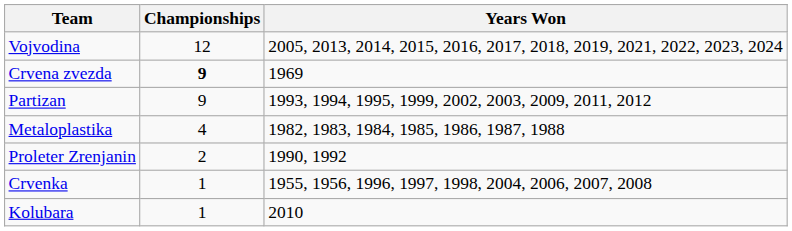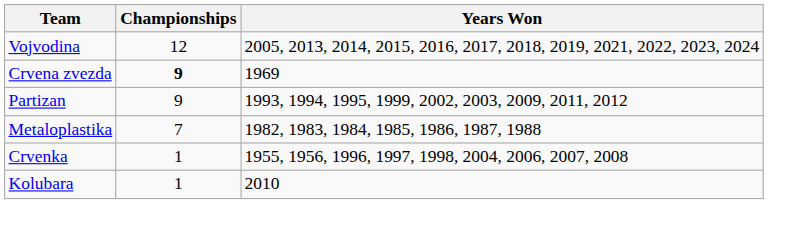Metaloplastika | Championships: 4 -> 7
- row: Proleter Zrenjanin | 2 | 1990, 1992
